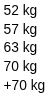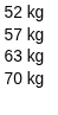- row: +70 kg
